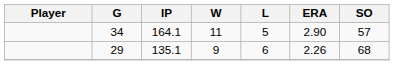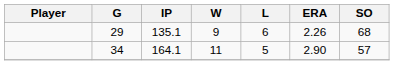rows swapped: 34 <-> 29
